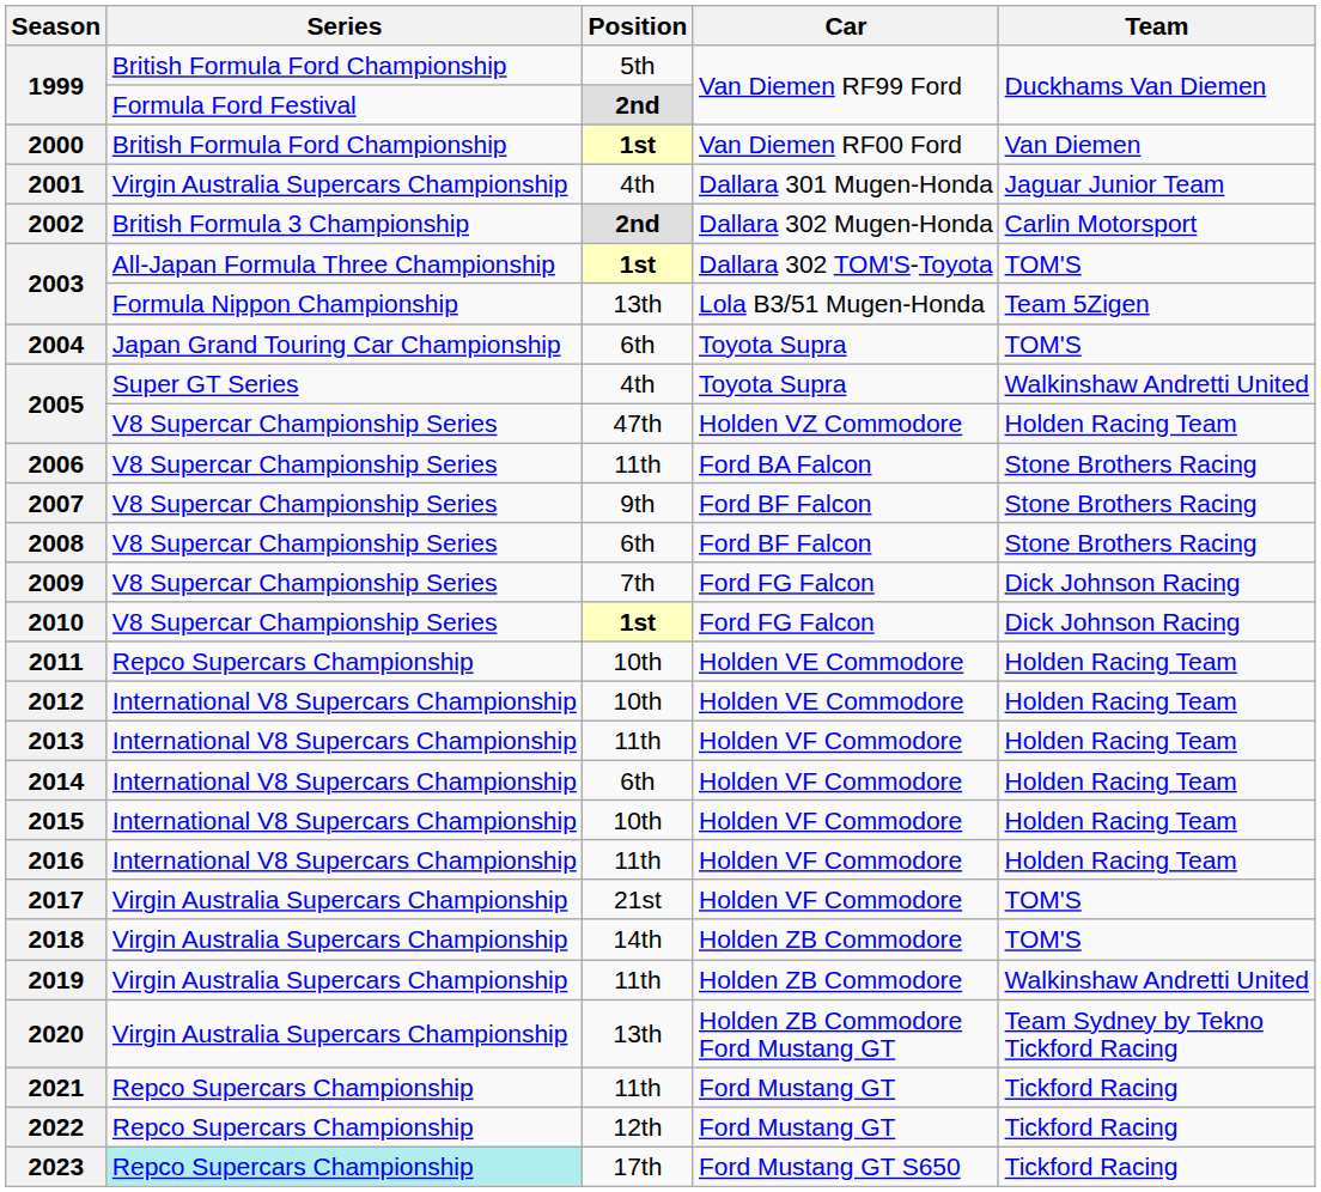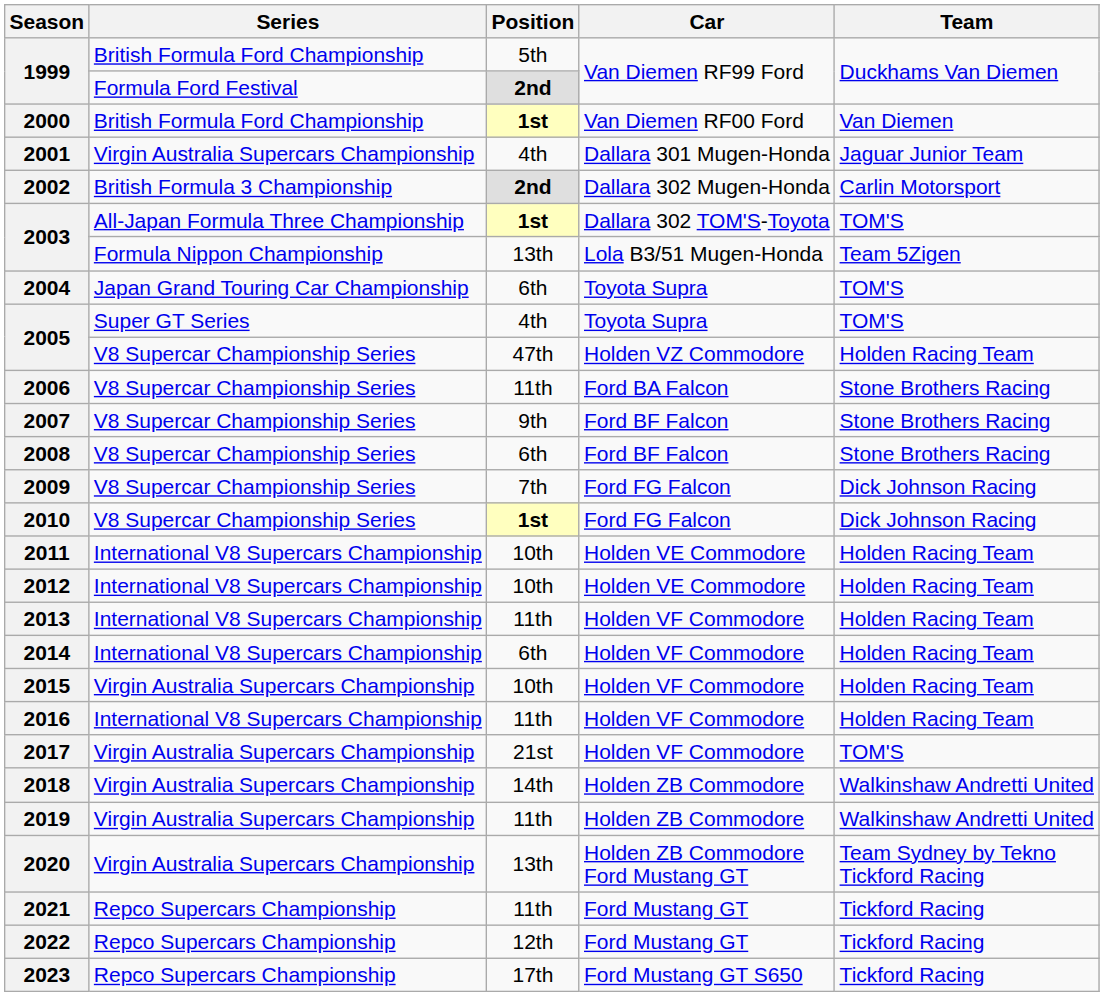2005 / 4th | Team: Walkinshaw Andretti United -> TOM'S
2011 | Series: Repco Supercars Championship -> International V8 Supercars Championship
2015 | Series: International V8 Supercars Championship -> Virgin Australia Supercars Championship
2018 | Team: TOM'S -> Walkinshaw Andretti United
2023 | Series: paleturquoise background -> no background
